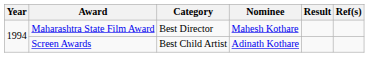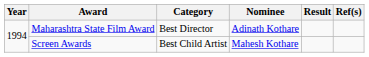Maharashtra State Film Award | Nominee: Mahesh Kothare -> Adinath Kothare
Screen Awards | Nominee: Adinath Kothare -> Mahesh Kothare
